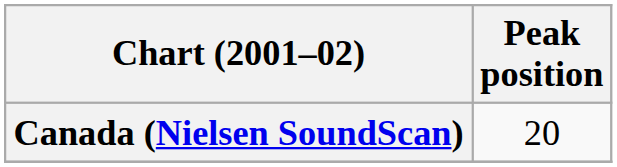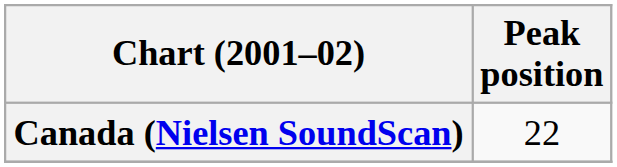Canada (Nielsen SoundScan) | Peak position: 20 -> 22
